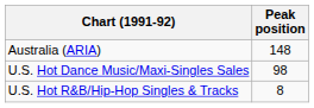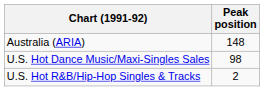U.S. Hot R&B/Hip-Hop Singles & Tracks | Peak position: 8 -> 2
